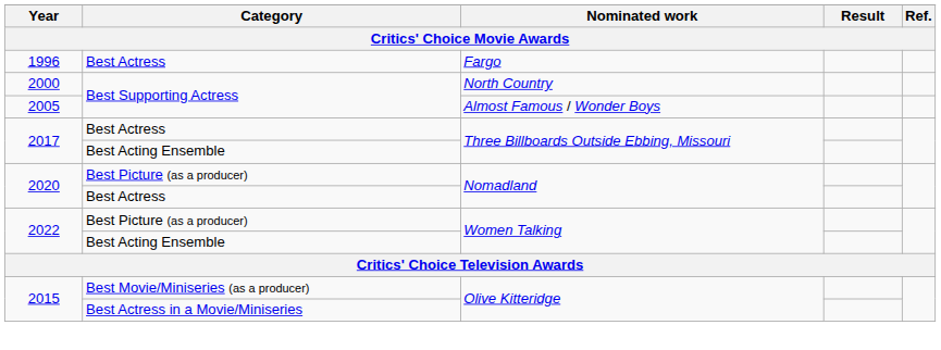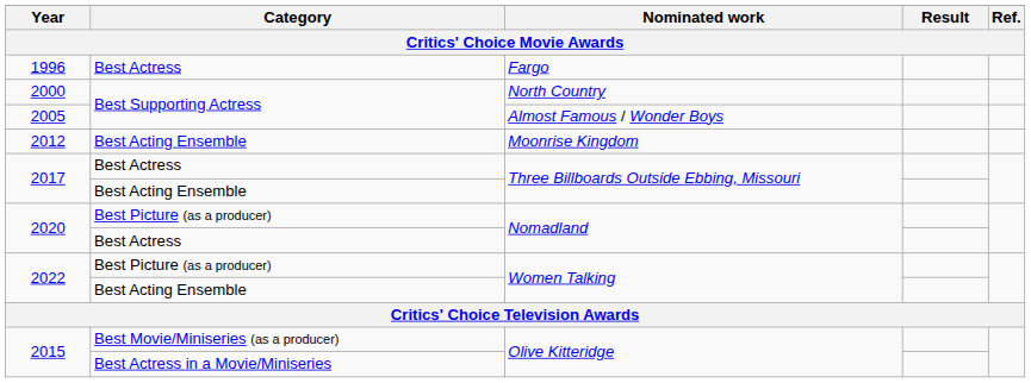+ row: 2012 | Best Acting Ensemble | Moonrise Kingdom
